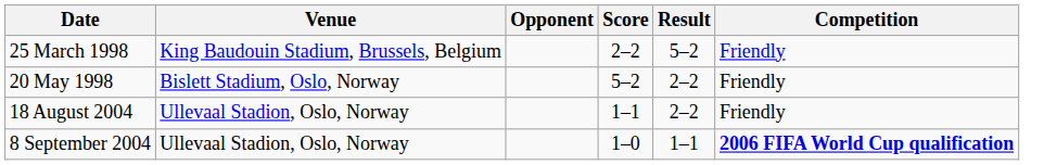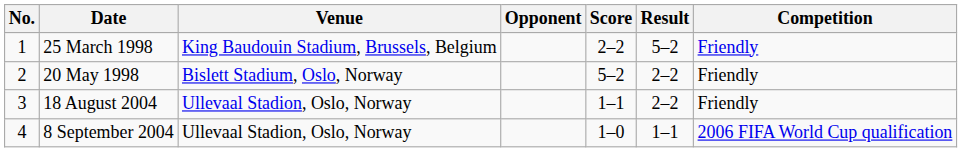+ column: No. | 1 | 2 | 3 | 4
8 September 2004 | Competition: bold -> normal
